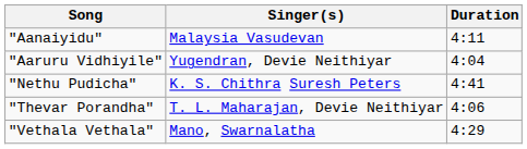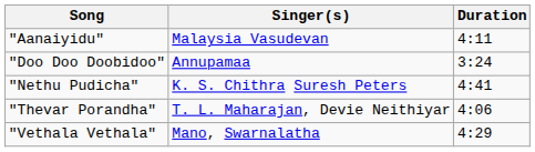- row: "Aaruru Vidhiyile" | Yugendran, Devie Neithiyar | 4:04
+ row: "Doo Doo Doobidoo" | Annupamaa | 3:24
